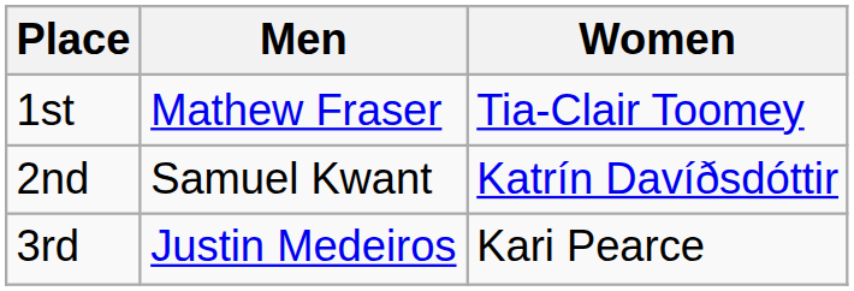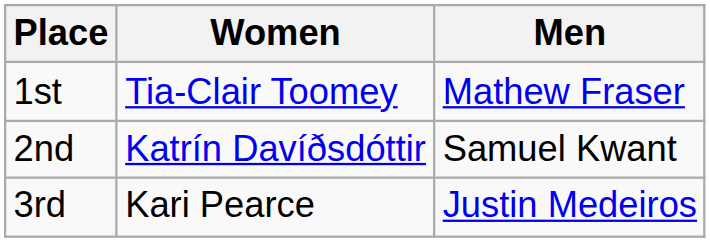columns swapped: Men <-> Women
